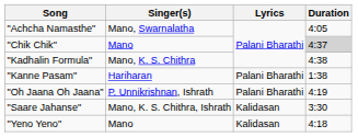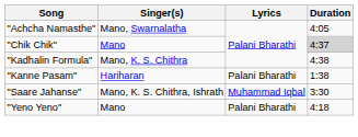- row: "Oh Jaana Oh Jaana" | P. Unnikrishnan, Ishrath | Palani Bharathi | 4:19
"Saare Jahanse" | Lyrics: Kalidasan -> Muhammad Iqbal
"Yeno Yeno" | Lyrics: Kalidasan -> Palani Bharathi
